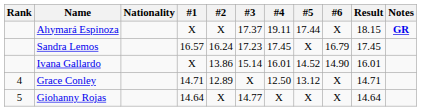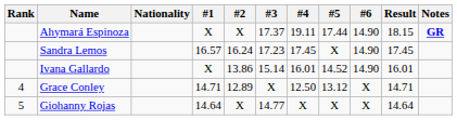Ahymará Espinoza | #6: X -> 14.90
Sandra Lemos | #6: 16.79 -> 14.90
